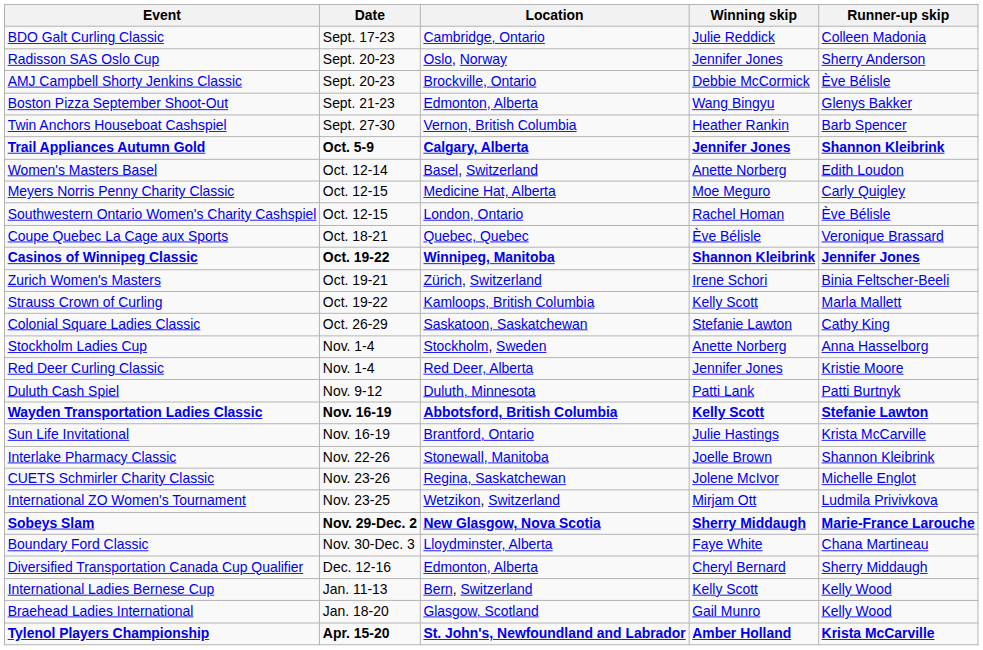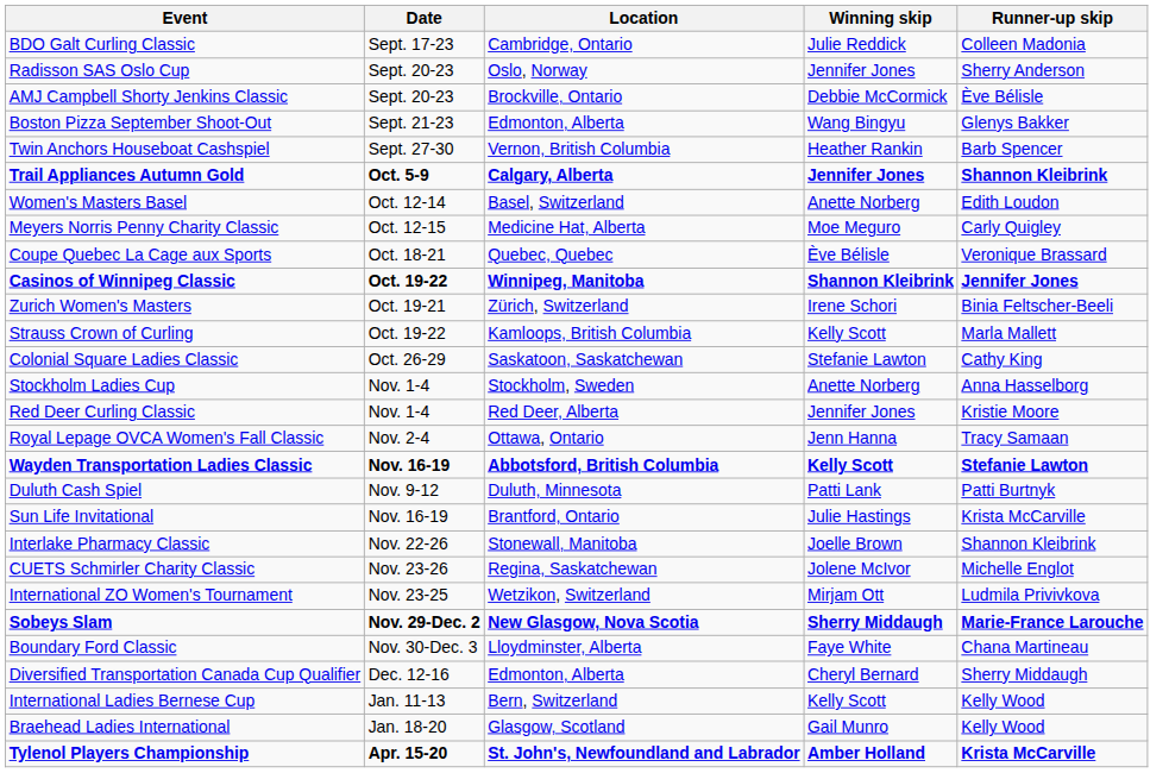- row: Southwestern Ontario Women's Charity Cashspiel | Oct. 12-15 | London, Ontario | Rachel Homan | Ève Bélisle
+ row: Royal Lepage OVCA Women's Fall Classic | Nov. 2-4 | Ottawa, Ontario | Jenn Hanna | Tracy Samaan
rows swapped: Duluth Cash Spiel <-> Wayden Transportation Ladies Classic
